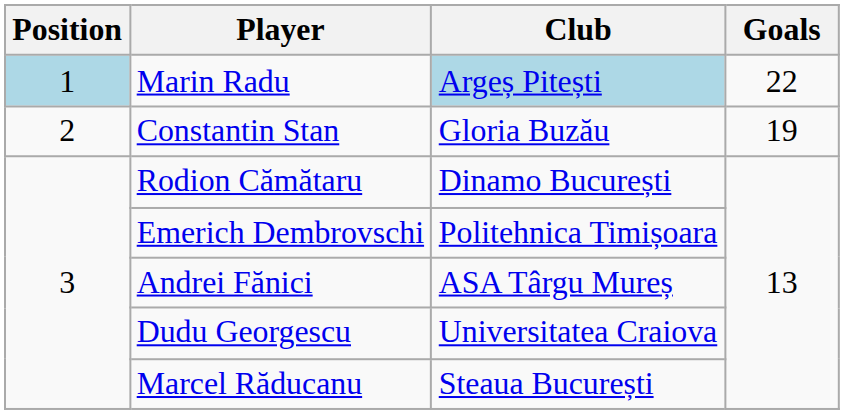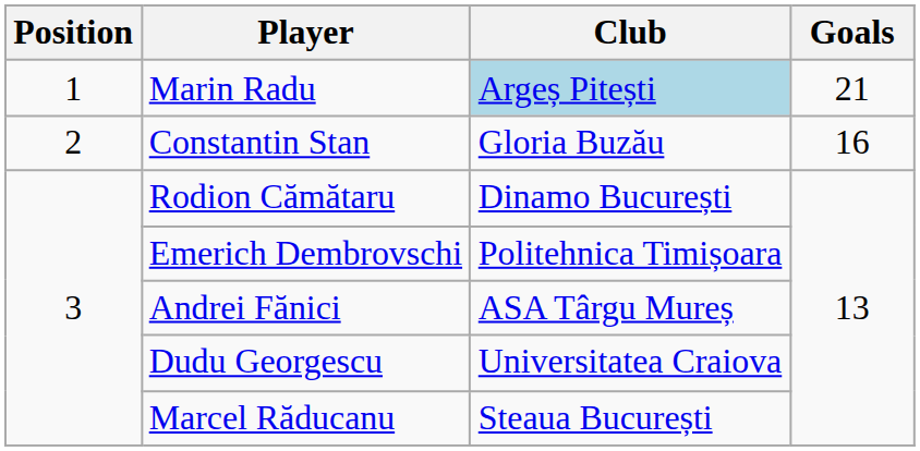Marin Radu | Position: lightblue background -> no background
Marin Radu | Goals: 22 -> 21
Constantin Stan | Goals: 19 -> 16
